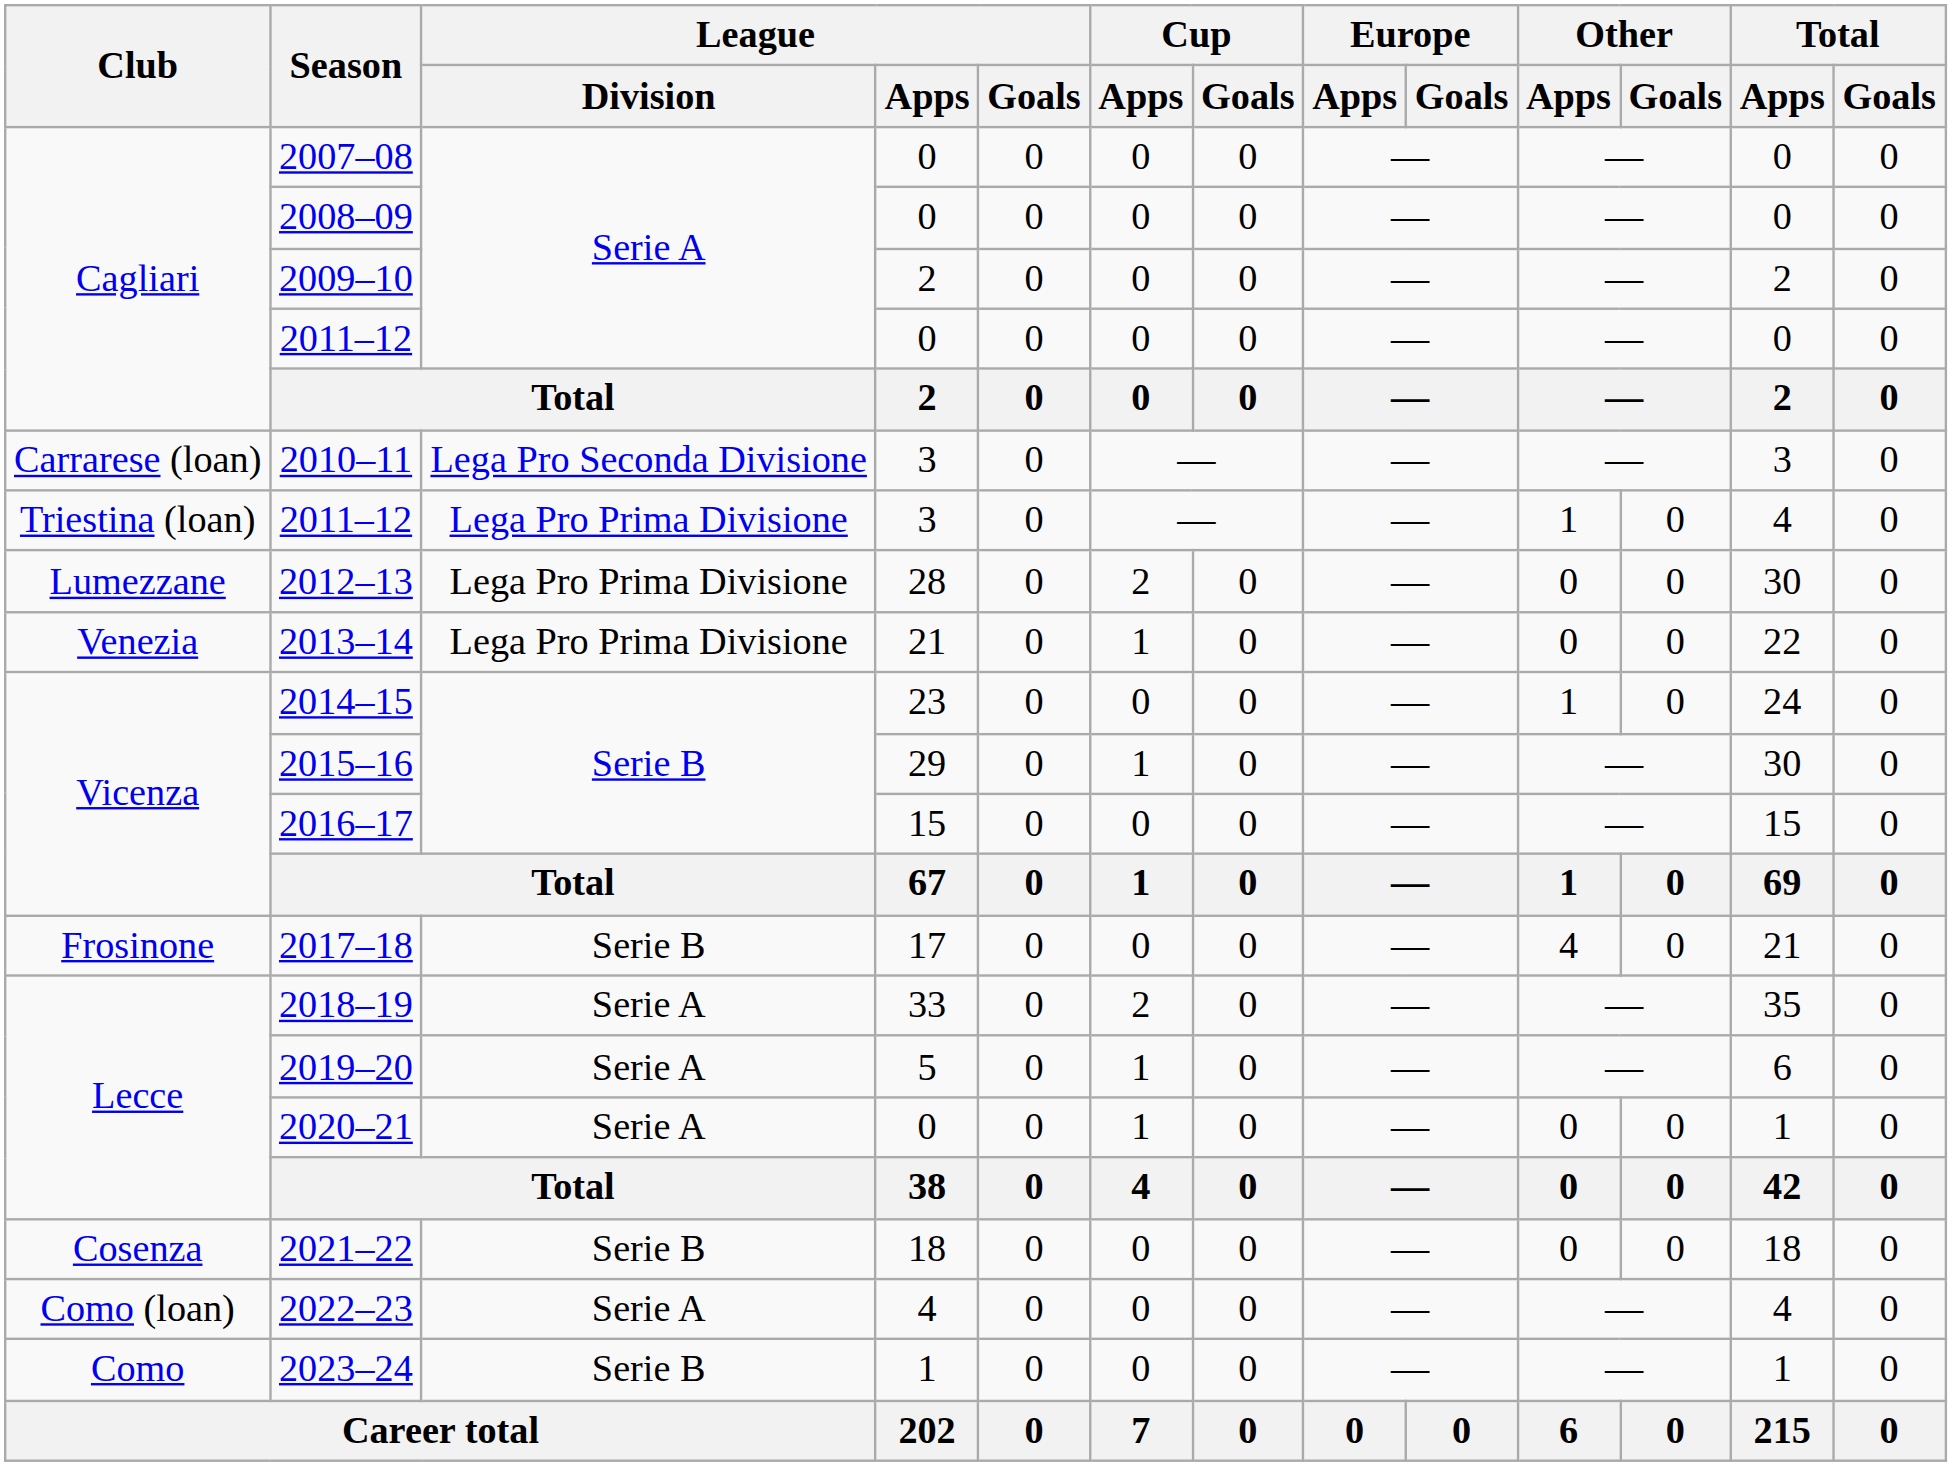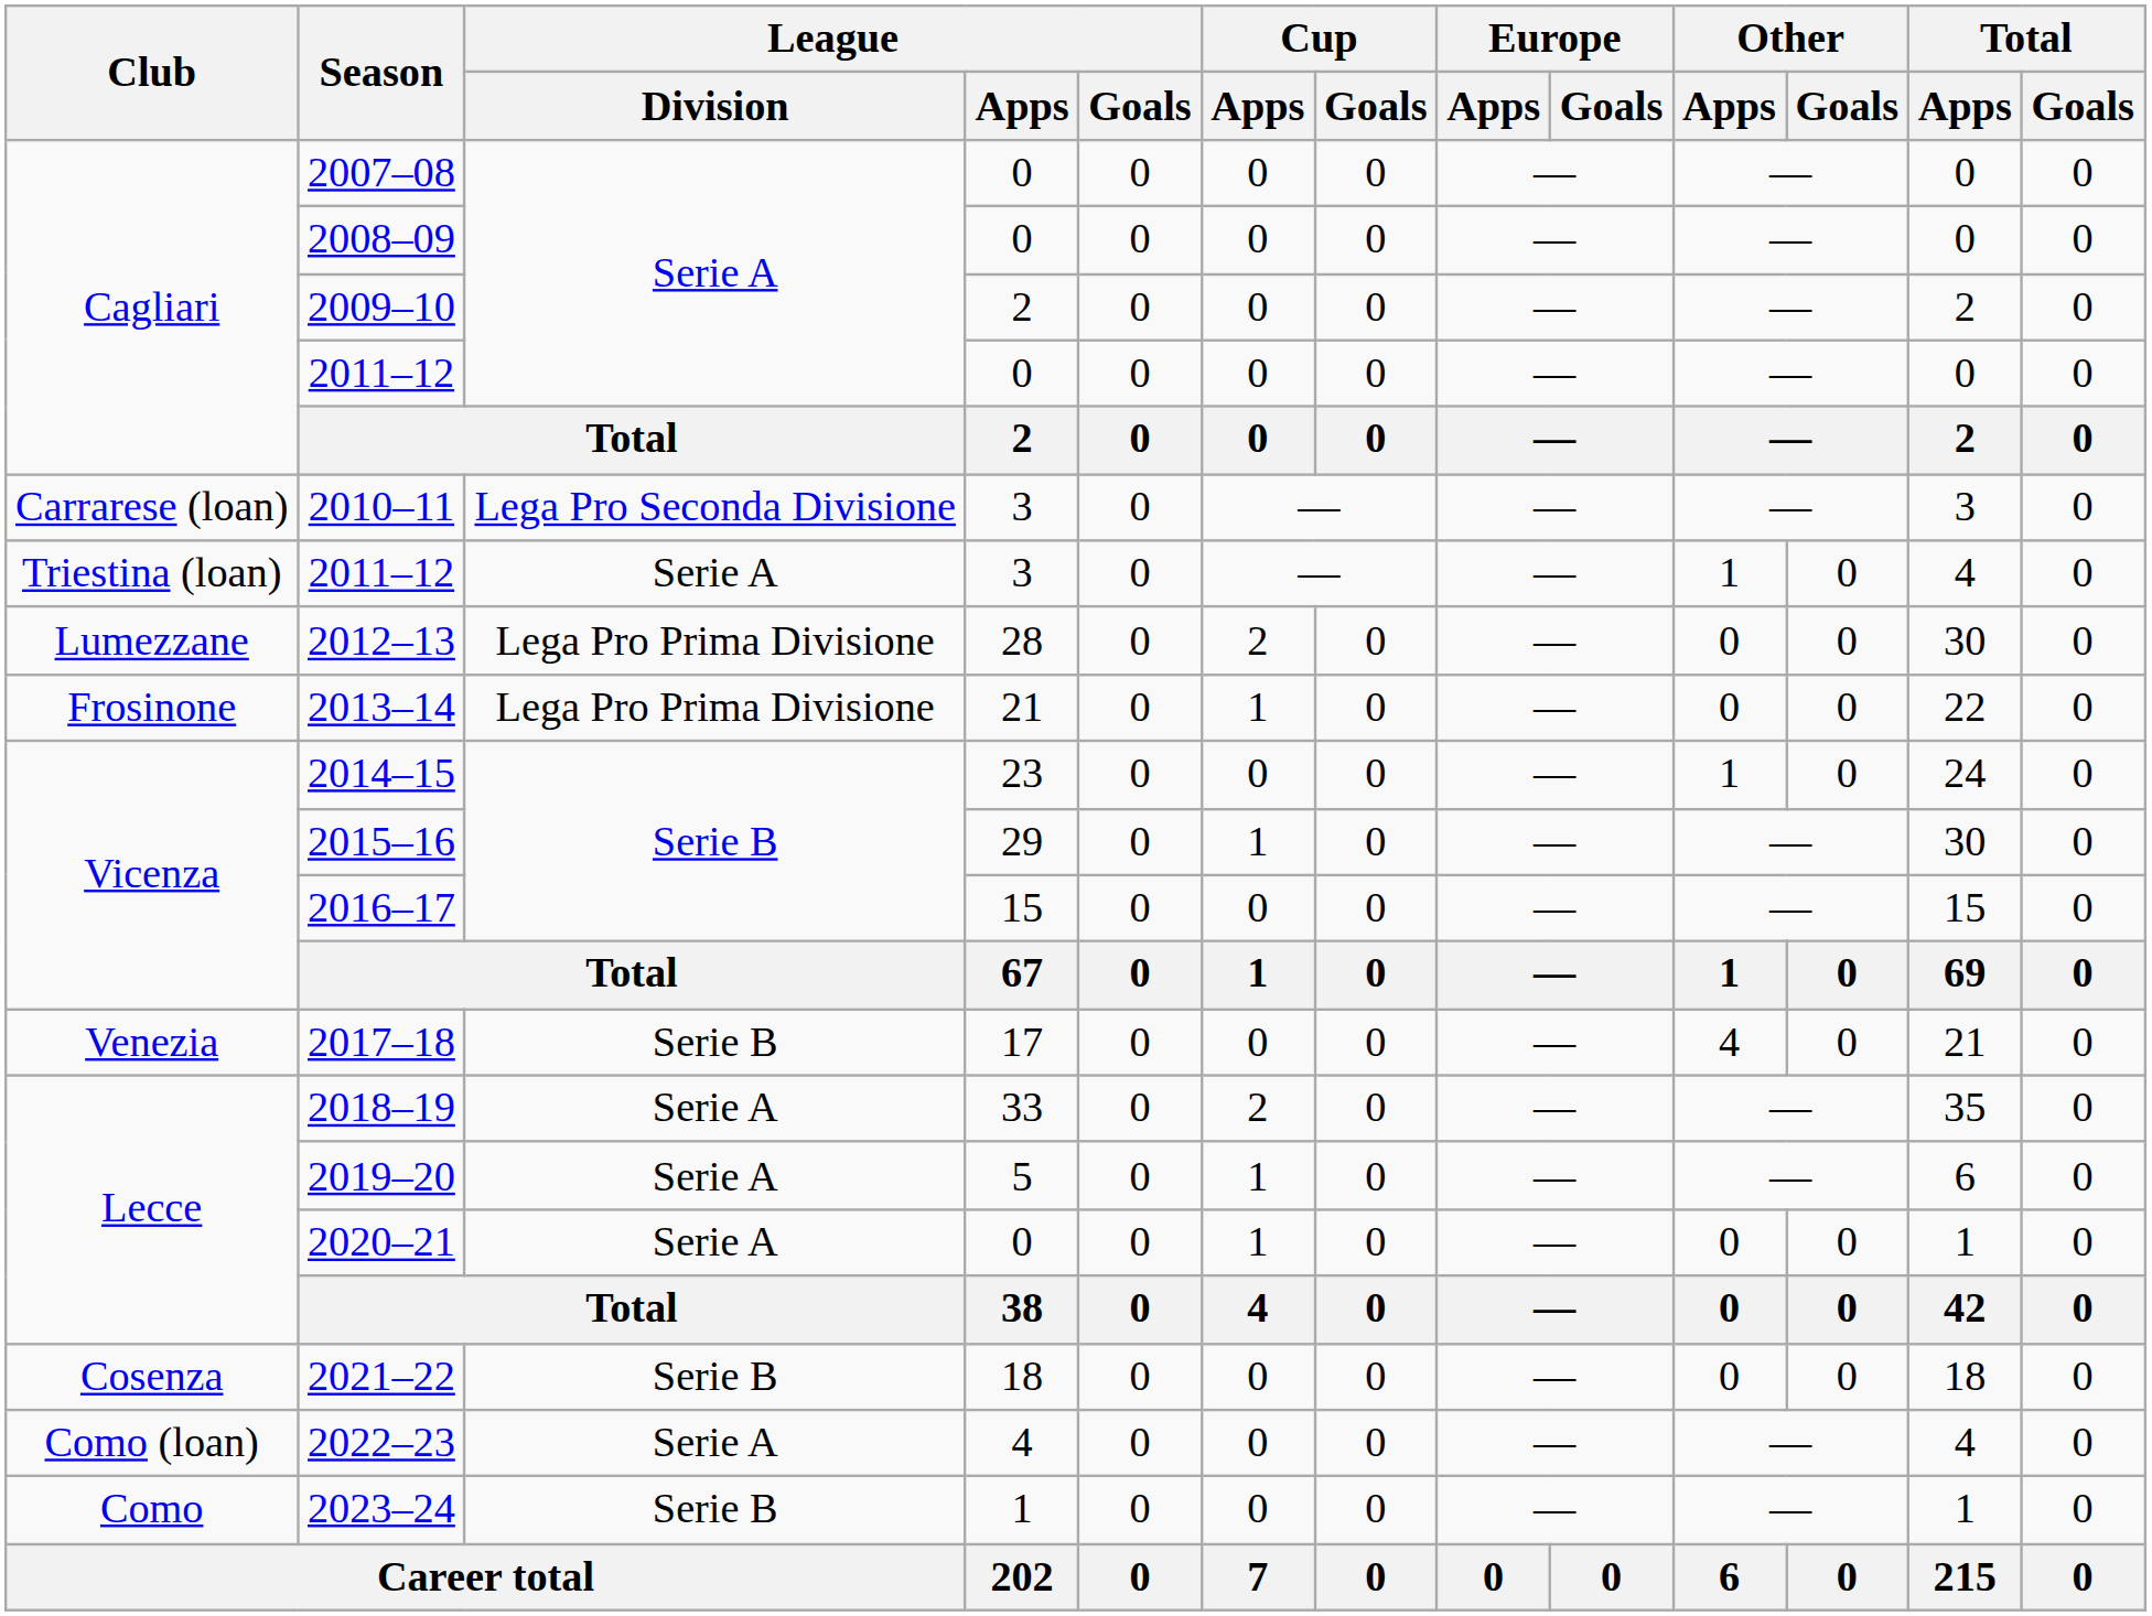2011–12 / 3 | League / Division: Lega Pro Prima Divisione -> Serie A
2013–14 | Club: Venezia -> Frosinone
2017–18 | Club: Frosinone -> Venezia
